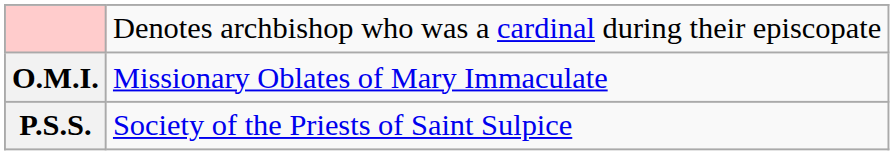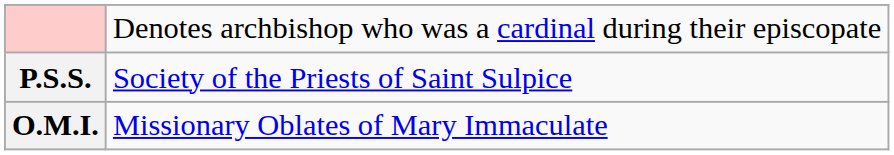rows swapped: O.M.I. <-> P.S.S.
